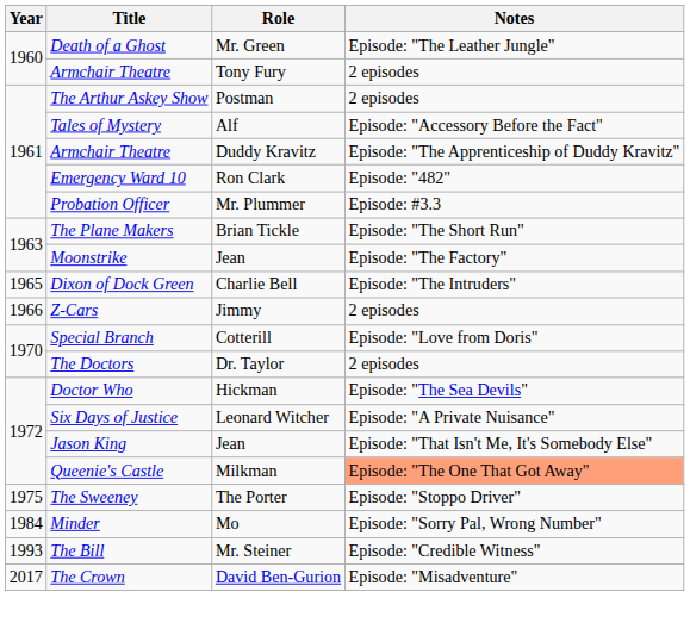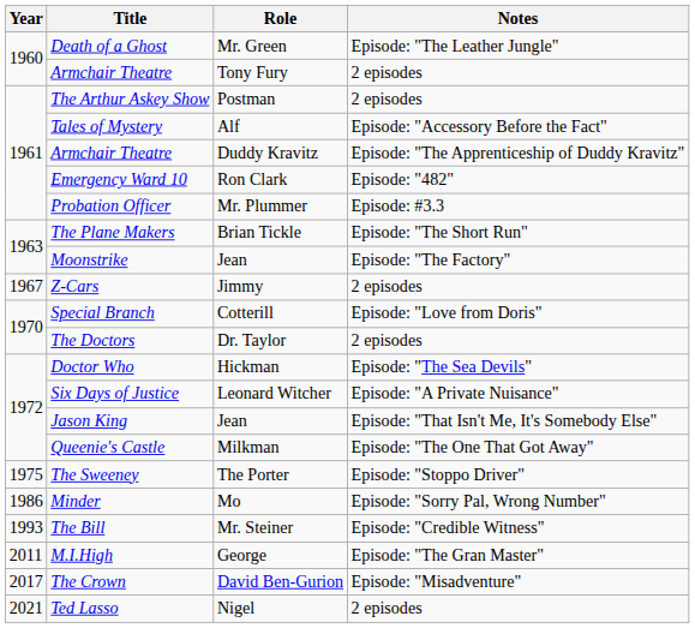- row: 1965 | Dixon of Dock Green | Charlie Bell | Episode: "The Intruders"
Z-Cars | Year: 1966 -> 1967
Queenie's Castle | Notes: lightsalmon background -> no background
Minder | Year: 1984 -> 1986
+ row: 2011 | M.I.High | George | Episode: "The Gran Master"
+ row: 2021 | Ted Lasso | Nigel | 2 episodes
